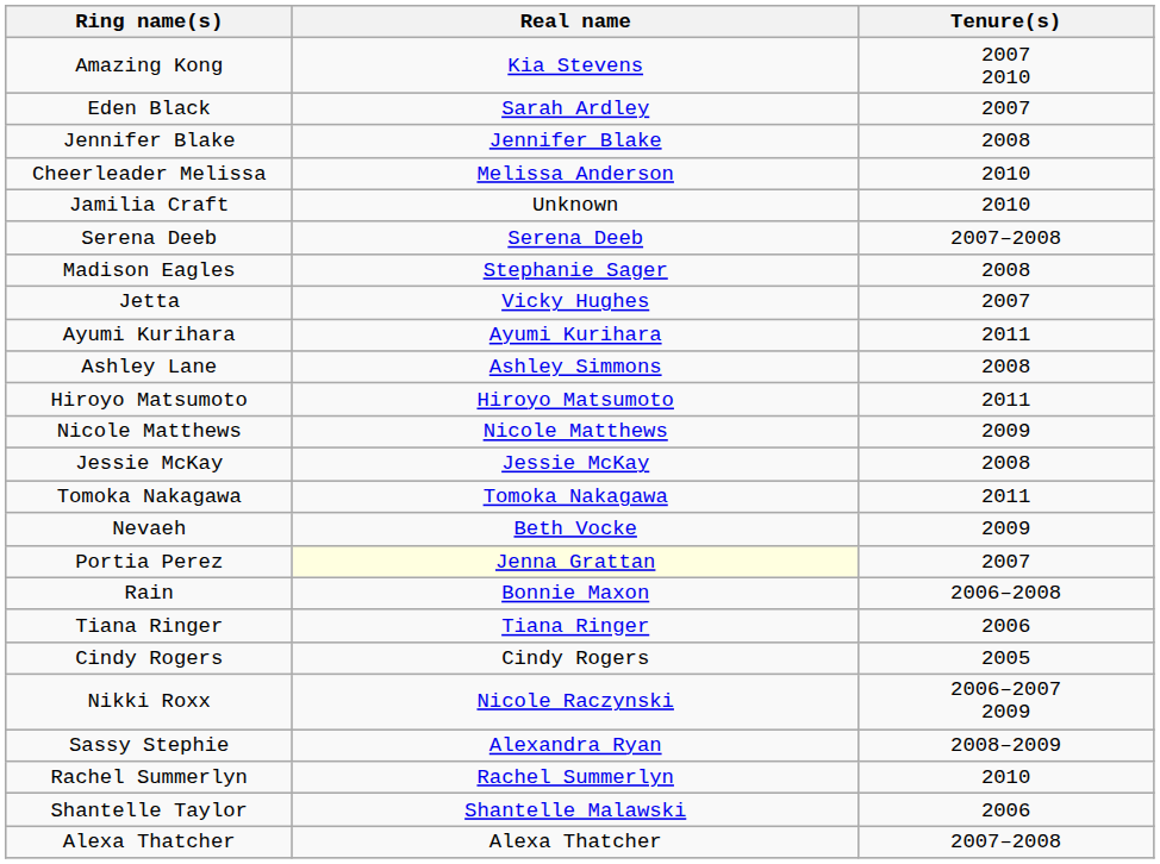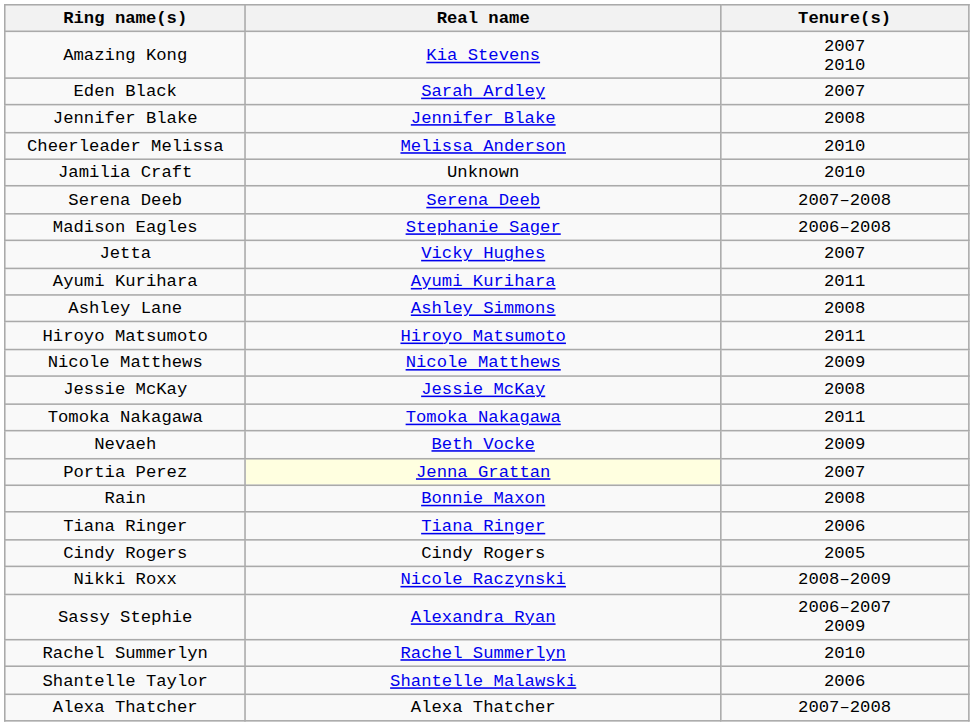Madison Eagles | column 3: 2008 -> 2006–2008
Rain | column 3: 2006–2008 -> 2008
Nikki Roxx | column 3: 2006–2007 2009 -> 2008–2009
Sassy Stephie | column 3: 2008–2009 -> 2006–2007 2009
